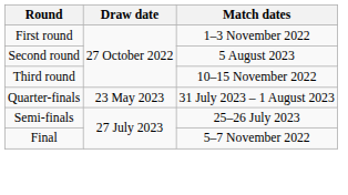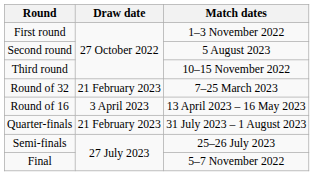+ row: Round of 32 | 21 February 2023 | 7–25 March 2023
+ row: Round of 16 | 3 April 2023 | 13 April 2023 – 16 May 2023
Quarter-finals | Draw date: 23 May 2023 -> 21 February 2023
